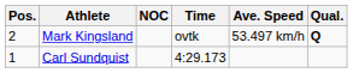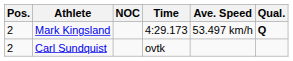Mark Kingsland | Time: ovtk -> 4:29.173
Carl Sundquist | Pos.: 1 -> 2
Carl Sundquist | Time: 4:29.173 -> ovtk
